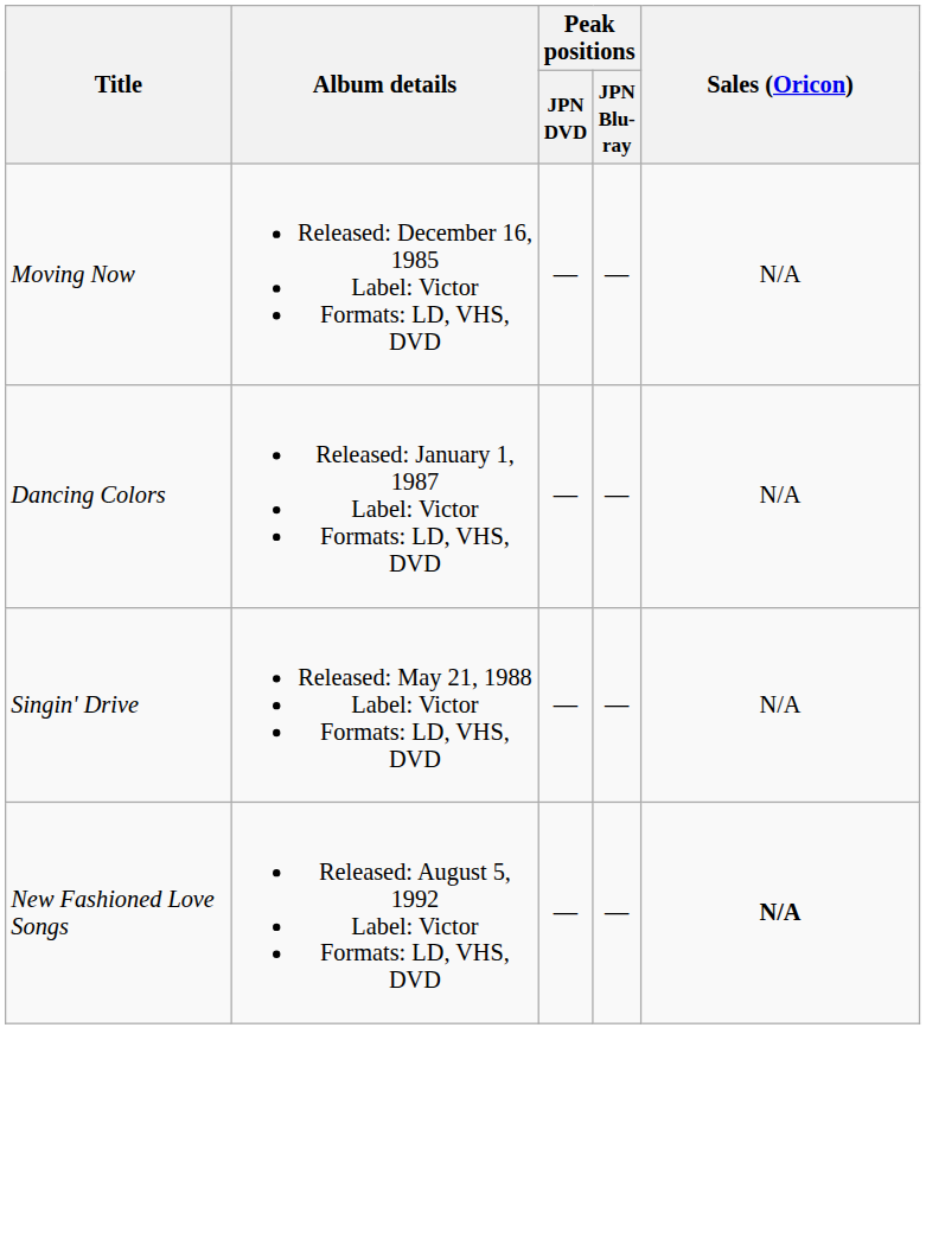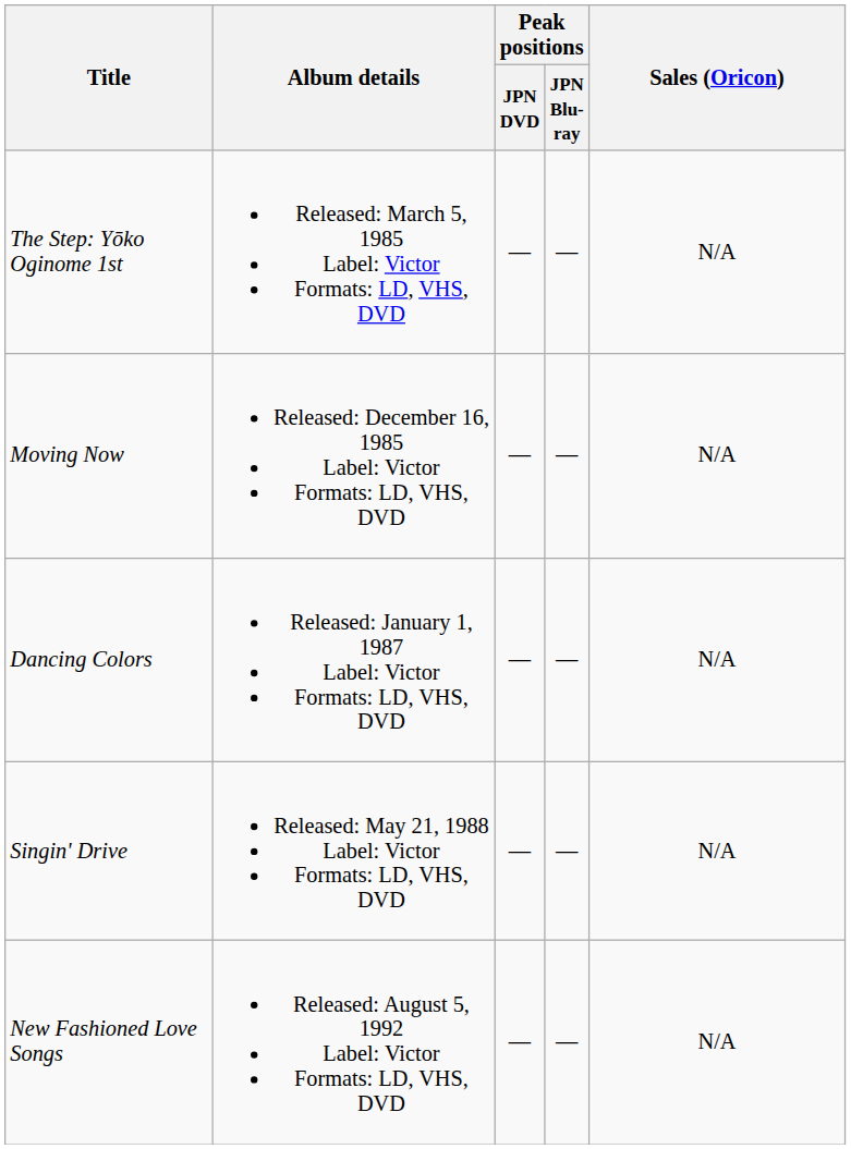+ row: The Step: Yōko Oginome 1st | Released: March 5, 1985 Label: Victor Formats: LD, VHS, DVD | — | — | N/A
New Fashioned Love Songs | Sales (Oricon): bold -> normal
